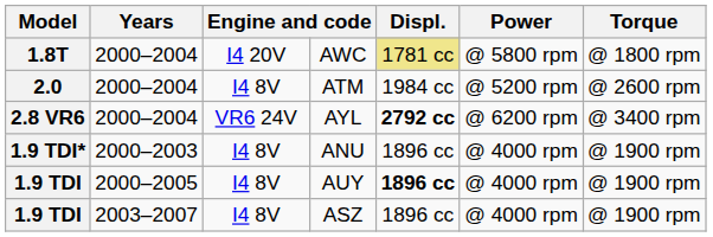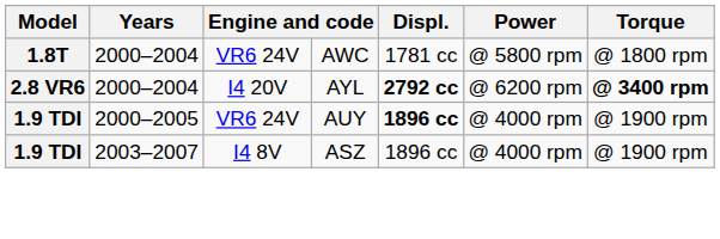AWC | column 3: I4 20V -> VR6 24V
AWC | Displ.: khaki background -> no background
- row: 2.0 | 2000–2004 | I4 8V | ATM | 1984 cc | @ 5200 rpm | @ 2600 rpm
AYL | column 3: VR6 24V -> I4 20V
AYL | Torque: normal -> bold
- row: 1.9 TDI* | 2000–2003 | I4 8V | ANU | 1896 cc | @ 4000 rpm | @ 1900 rpm
AUY | column 3: I4 8V -> VR6 24V
